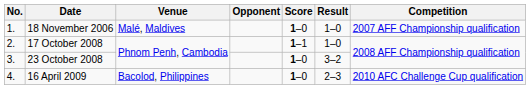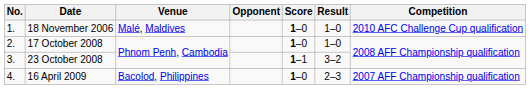18 November 2006 | Competition: 2007 AFF Championship qualification -> 2010 AFC Challenge Cup qualification
17 October 2008 | Score: 1–1 -> 1–0
23 October 2008 | Score: 1–0 -> 1–1
16 April 2009 | Competition: 2010 AFC Challenge Cup qualification -> 2007 AFF Championship qualification
